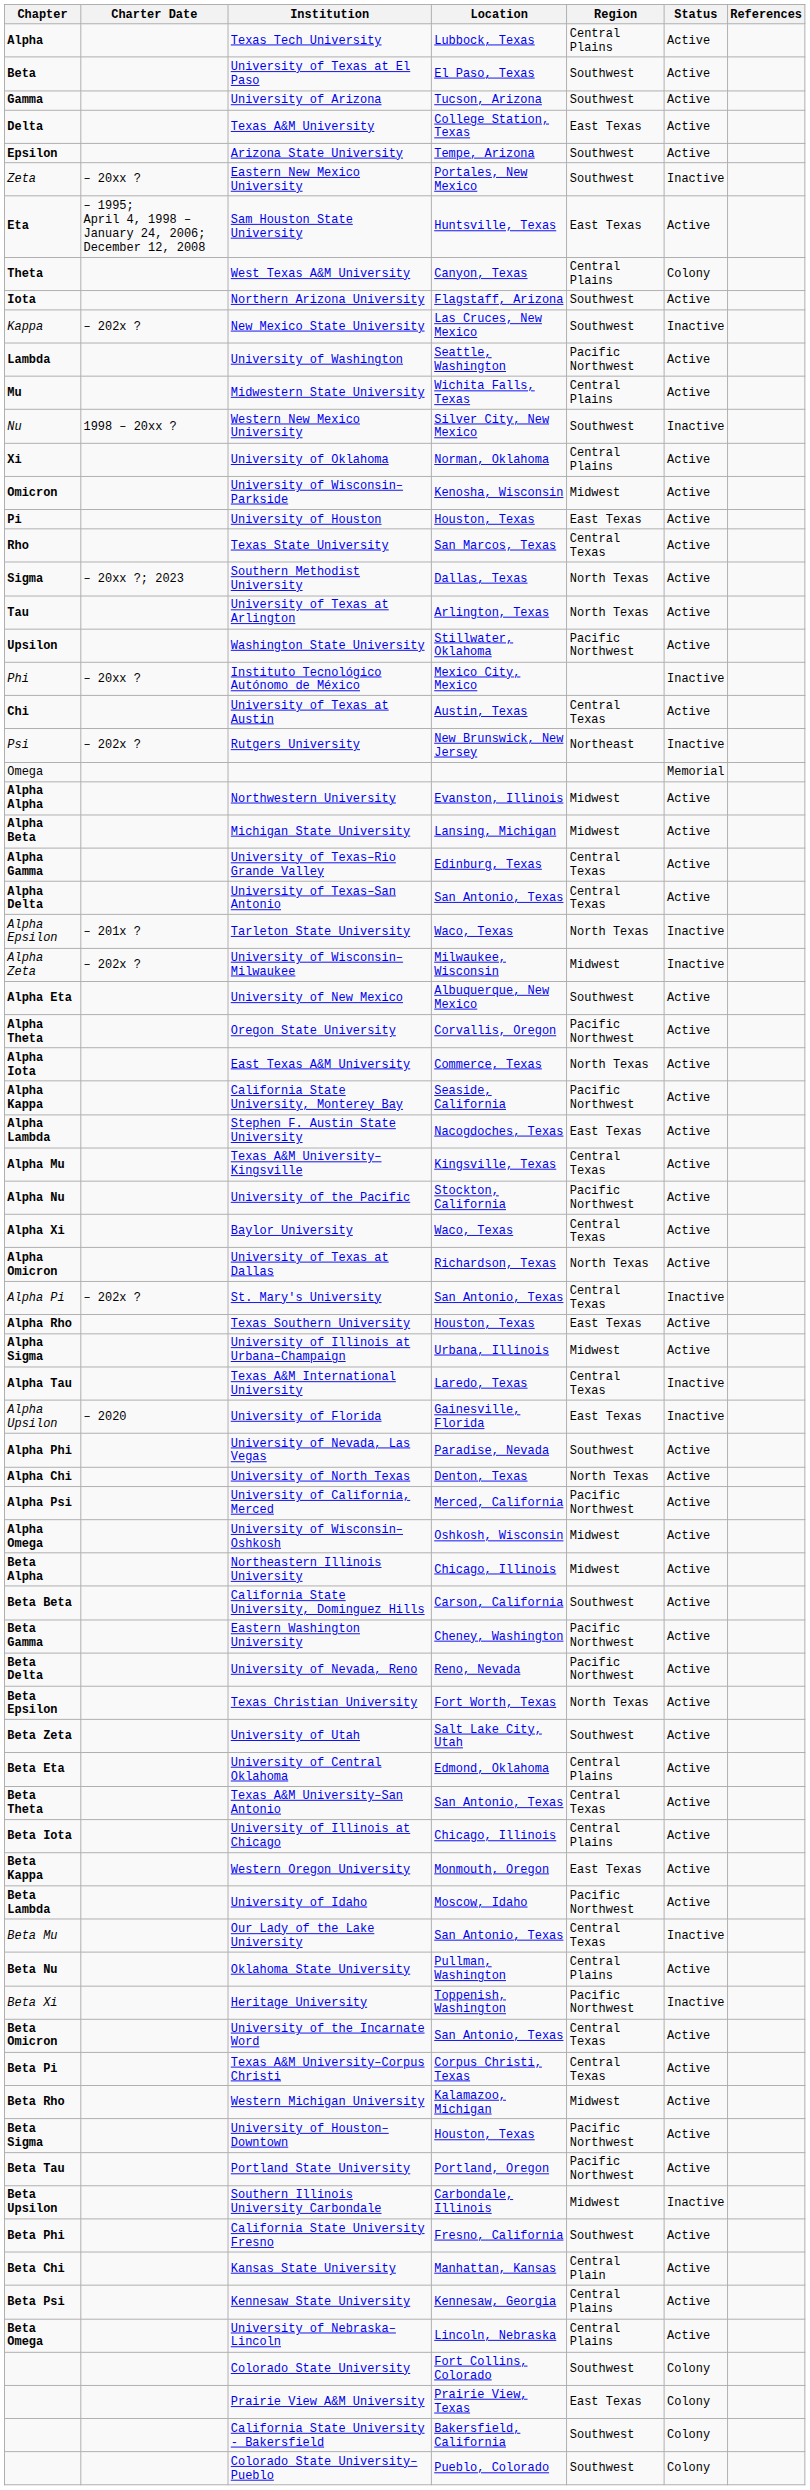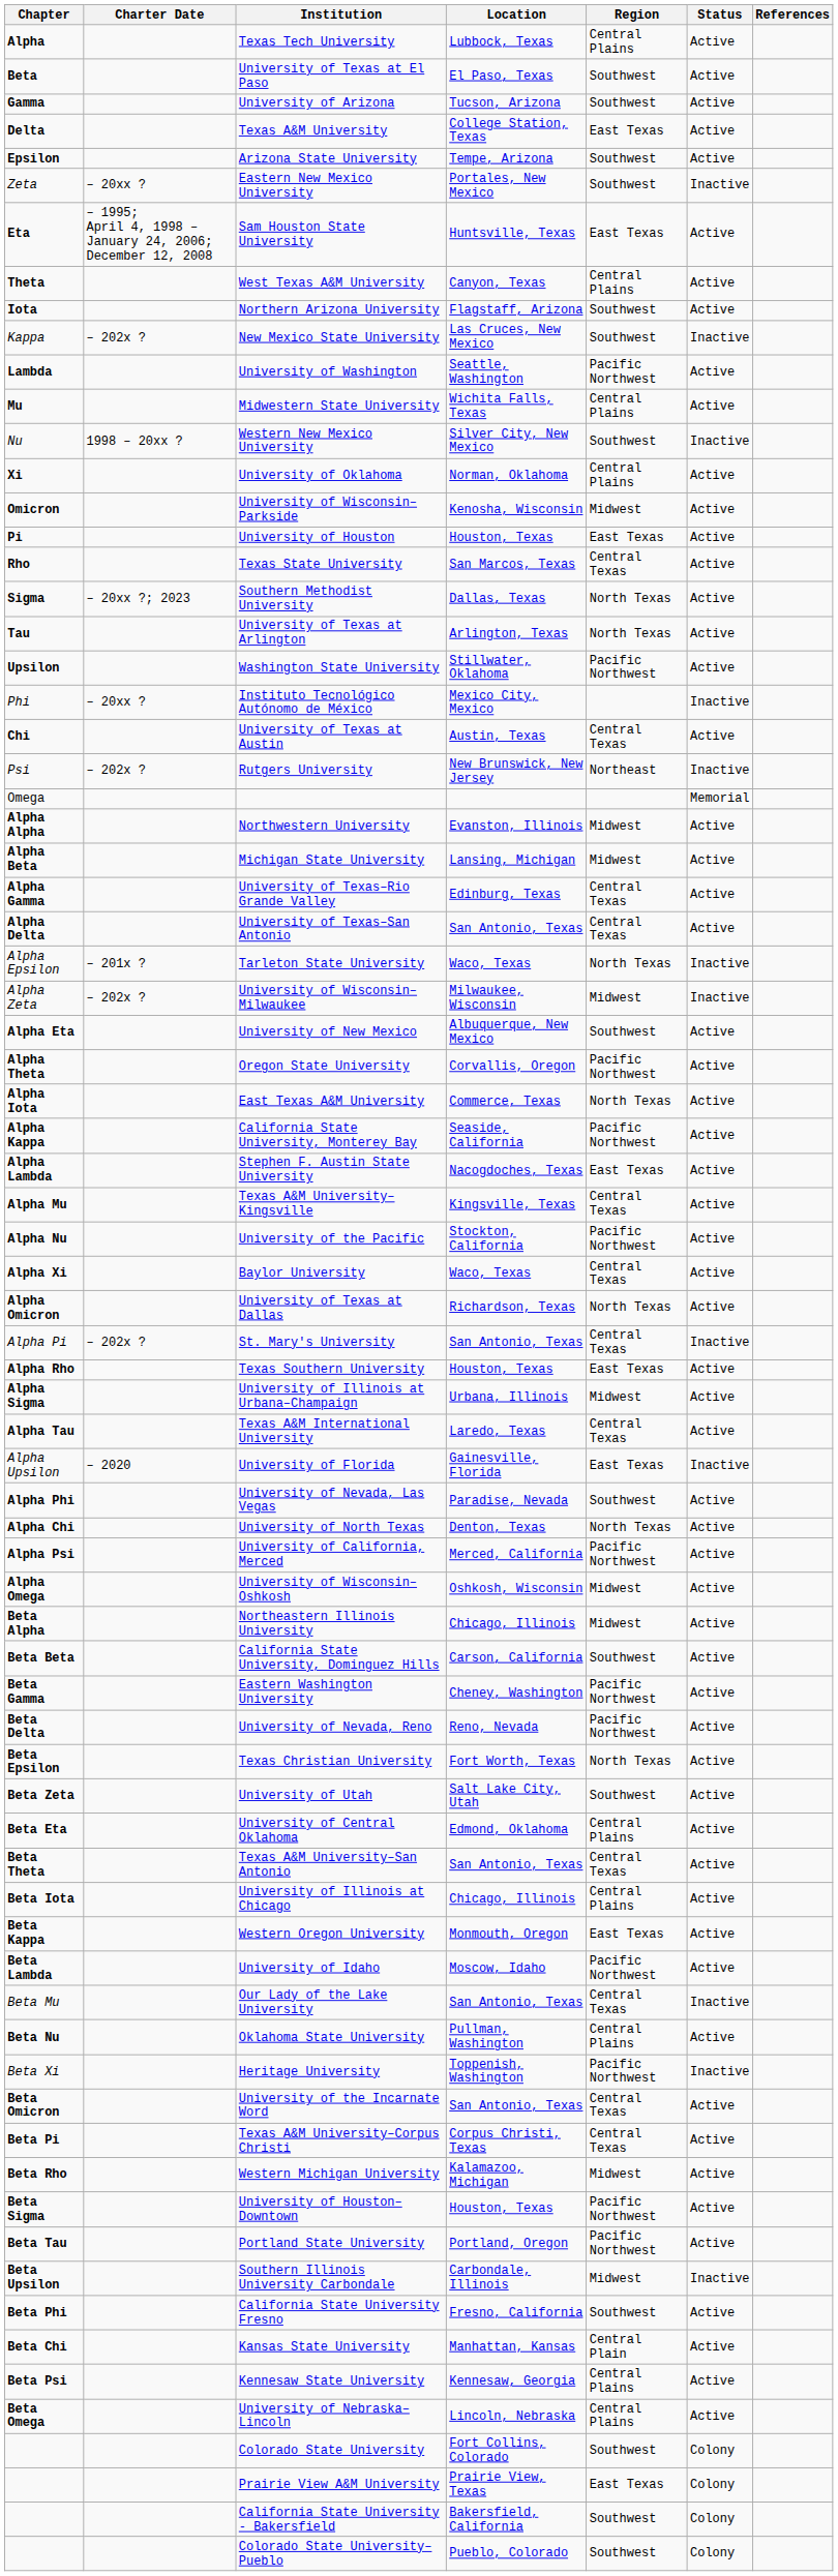West Texas A&M University | Status: Colony -> Active
Texas A&M International University | Status: Inactive -> Active
